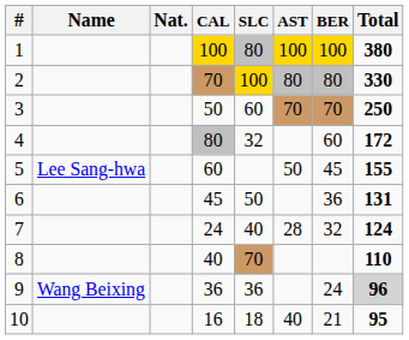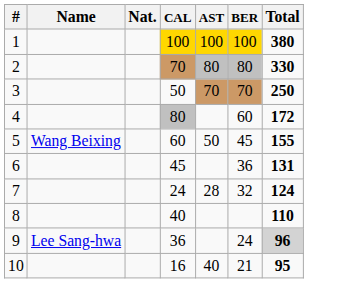- column: SLC | 80 | 100 | 60 | 32 | 50 | 40 | 70 | 36 | 18
5 | Name: Lee Sang-hwa -> Wang Beixing
9 | Name: Wang Beixing -> Lee Sang-hwa
